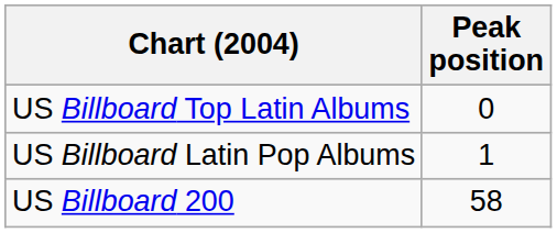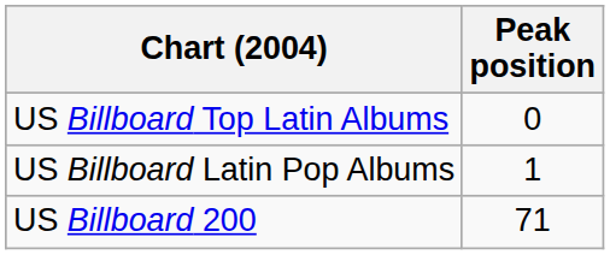US Billboard 200 | Peak position: 58 -> 71
